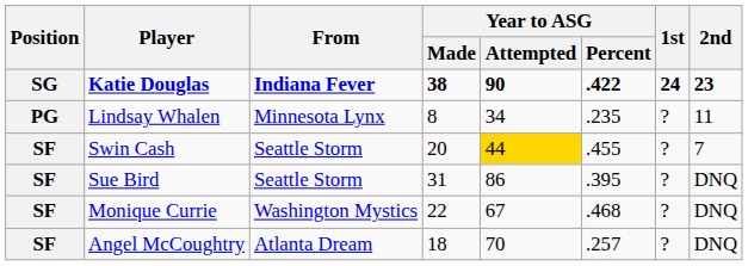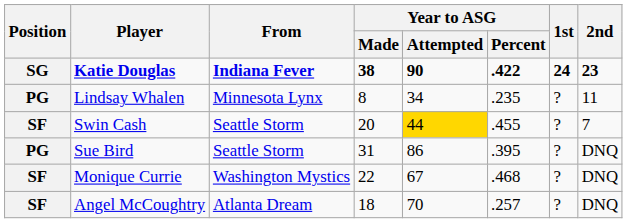Sue Bird | Position: SF -> PG
